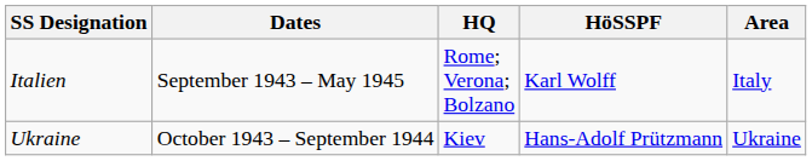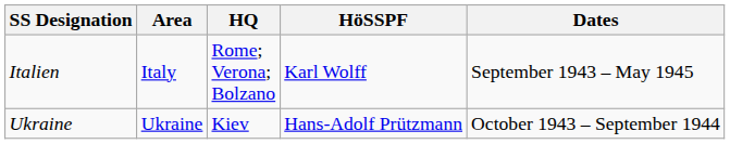columns swapped: Area <-> Dates
